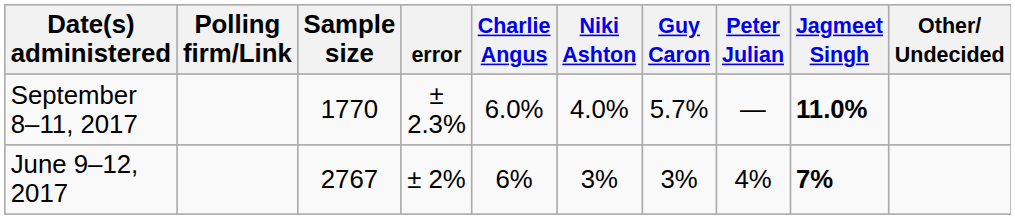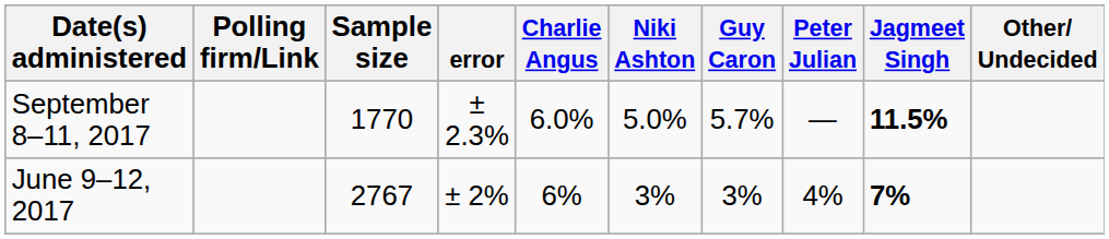September 8–11, 2017 | Niki Ashton: 4.0% -> 5.0%
September 8–11, 2017 | Jagmeet Singh: 11.0% -> 11.5%
